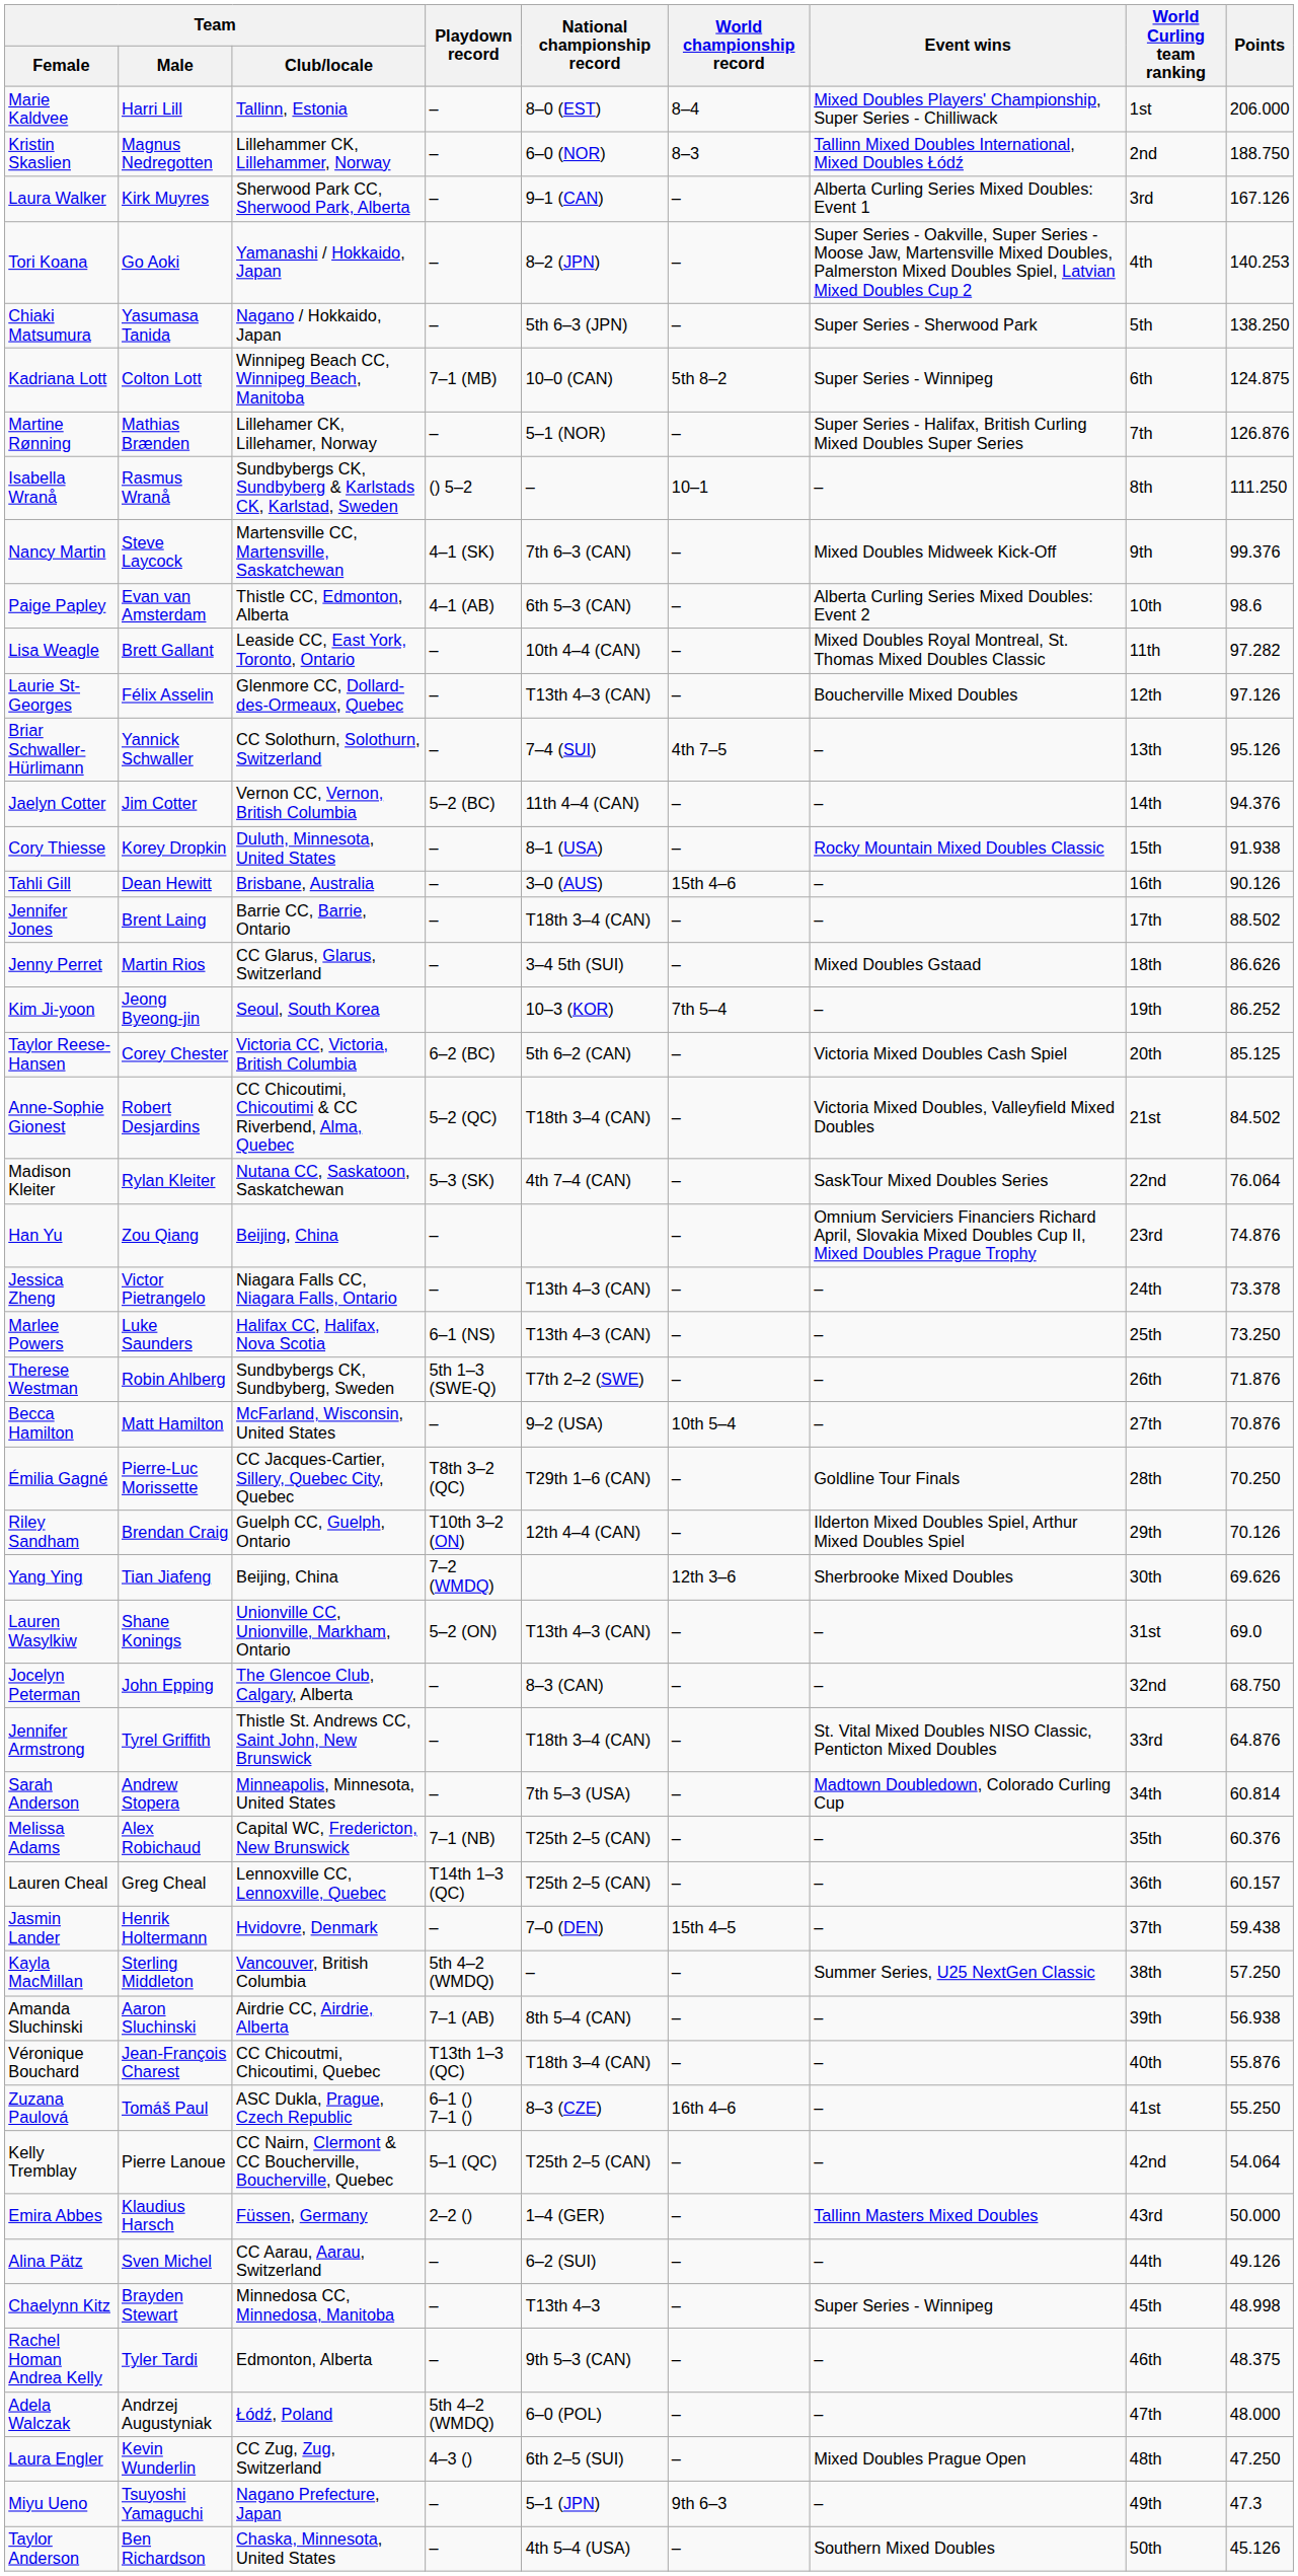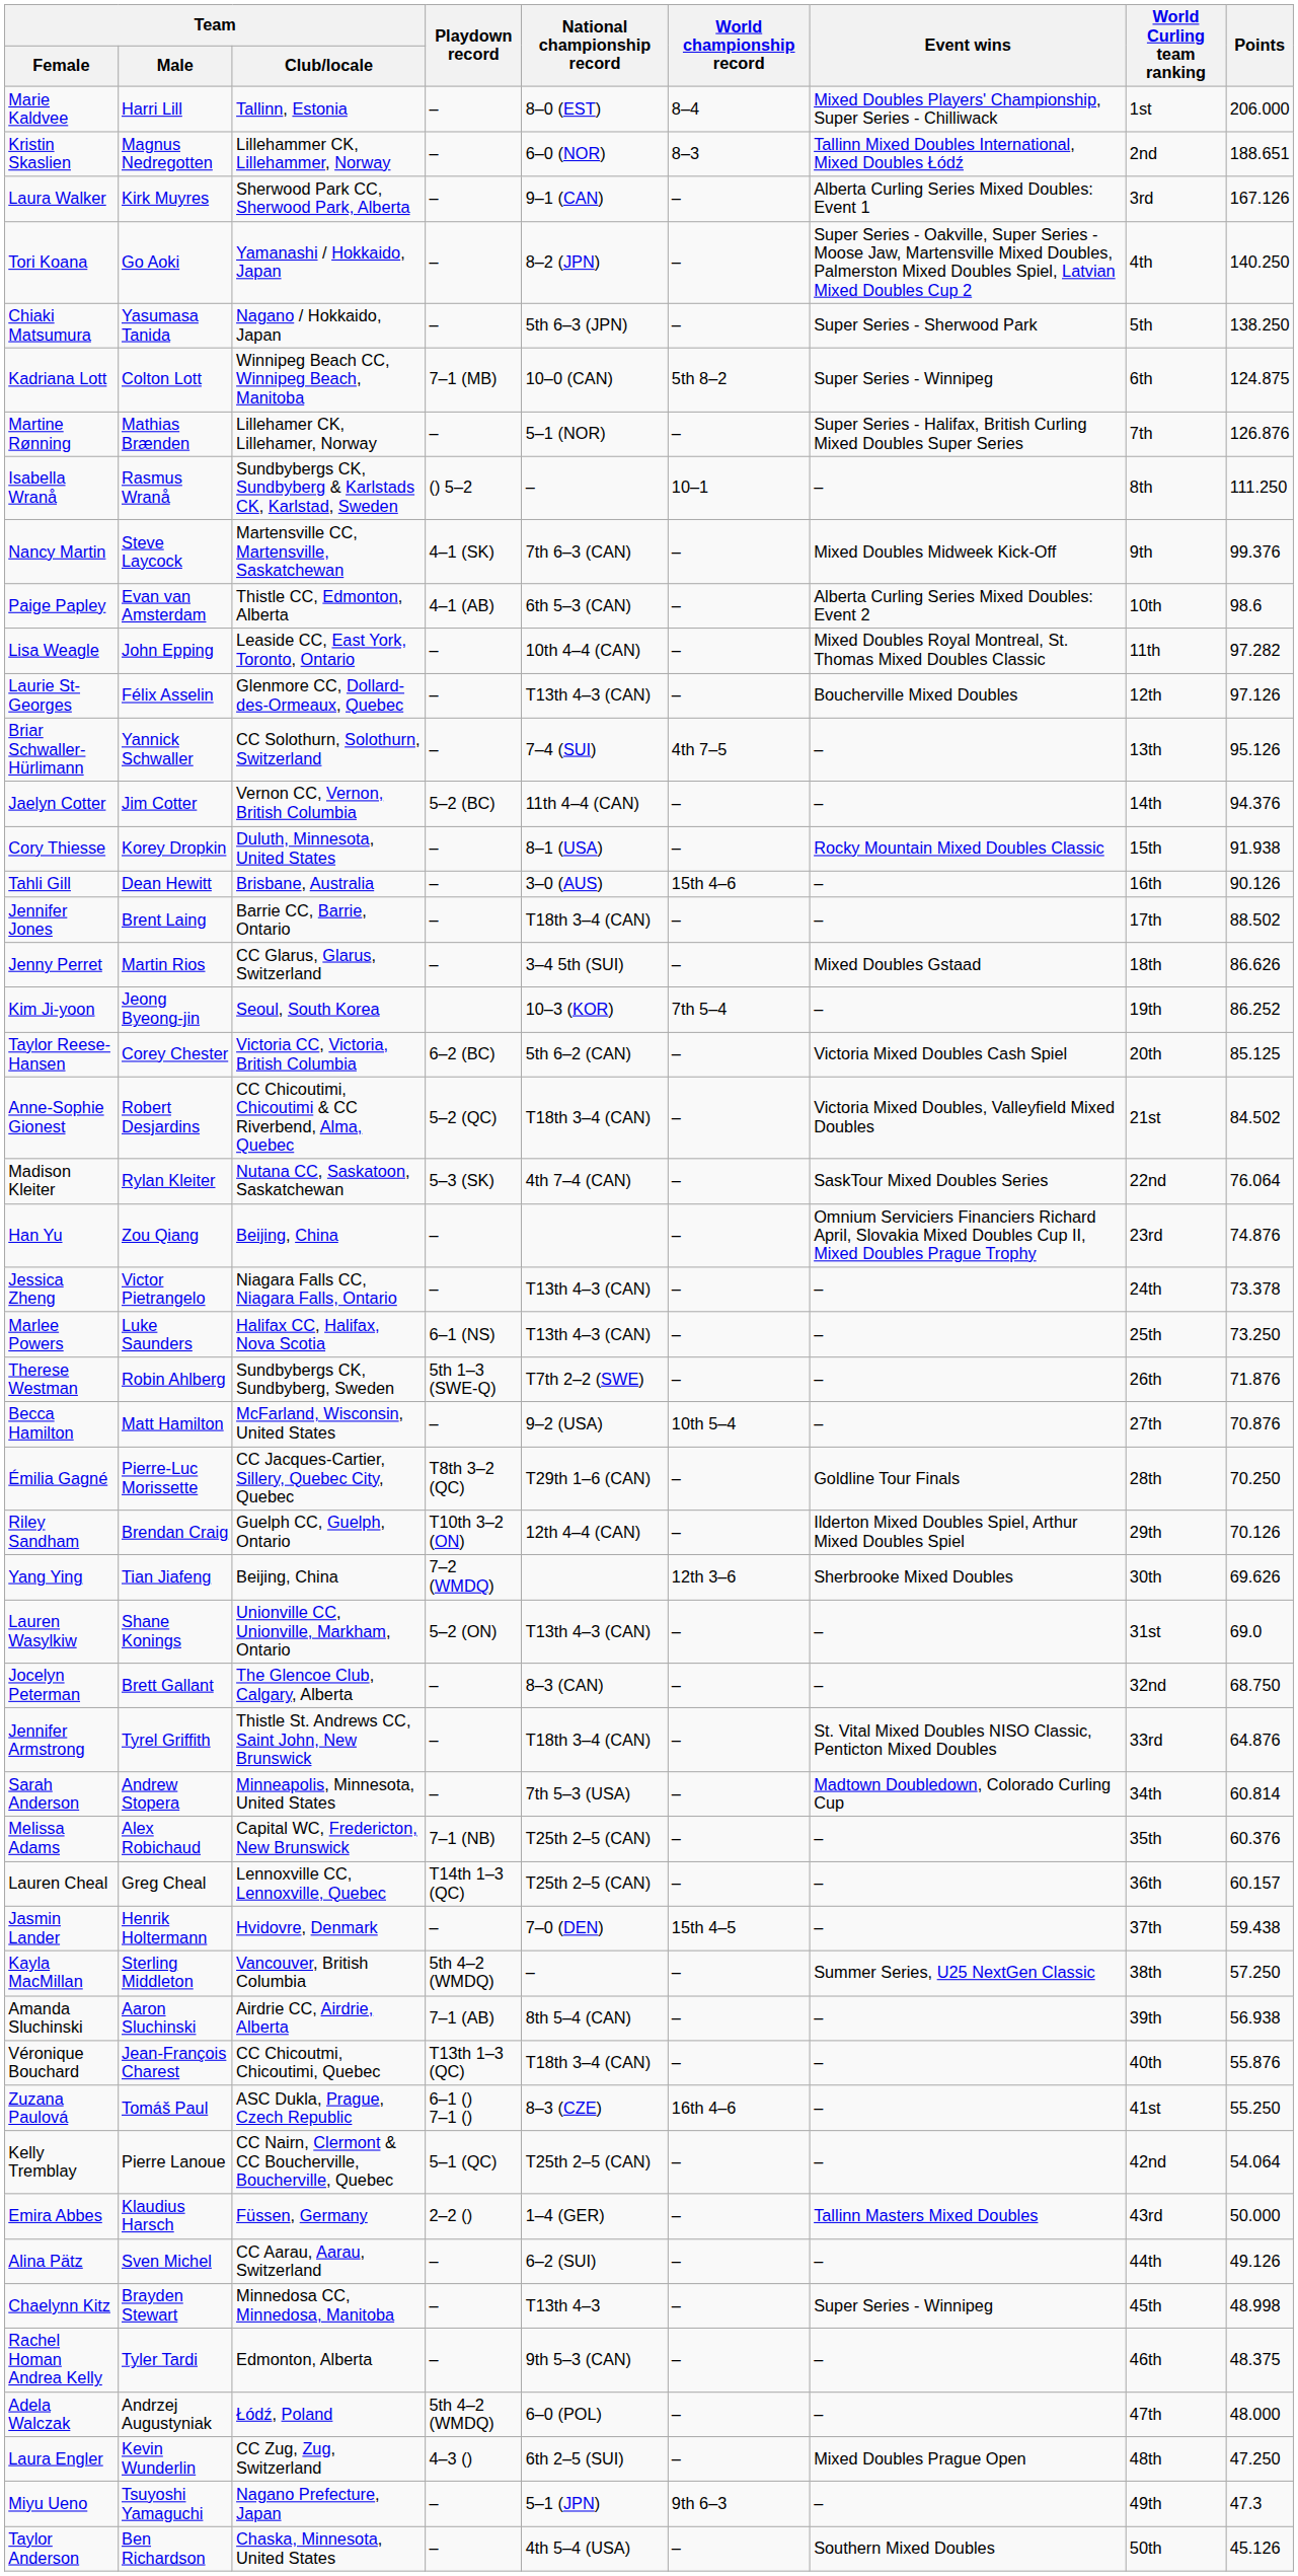Kristin Skaslien | Points: 188.750 -> 188.651
Tori Koana | Points: 140.253 -> 140.250
Lisa Weagle | Team / Male: Brett Gallant -> John Epping
Jocelyn Peterman | Team / Male: John Epping -> Brett Gallant
